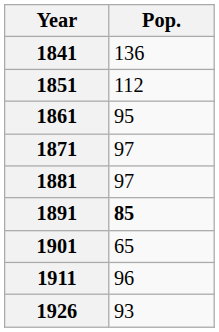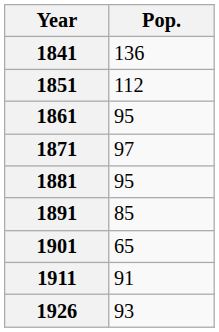1881 | Pop.: 97 -> 95
1891 | Pop.: bold -> normal
1911 | Pop.: 96 -> 91
